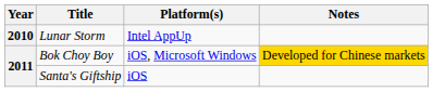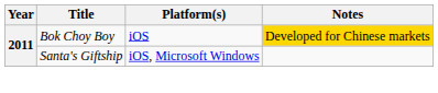- row: 2010 | Lunar Storm | Intel AppUp
Bok Choy Boy | Platform(s): iOS, Microsoft Windows -> iOS
Santa's Giftship | Platform(s): iOS -> iOS, Microsoft Windows
